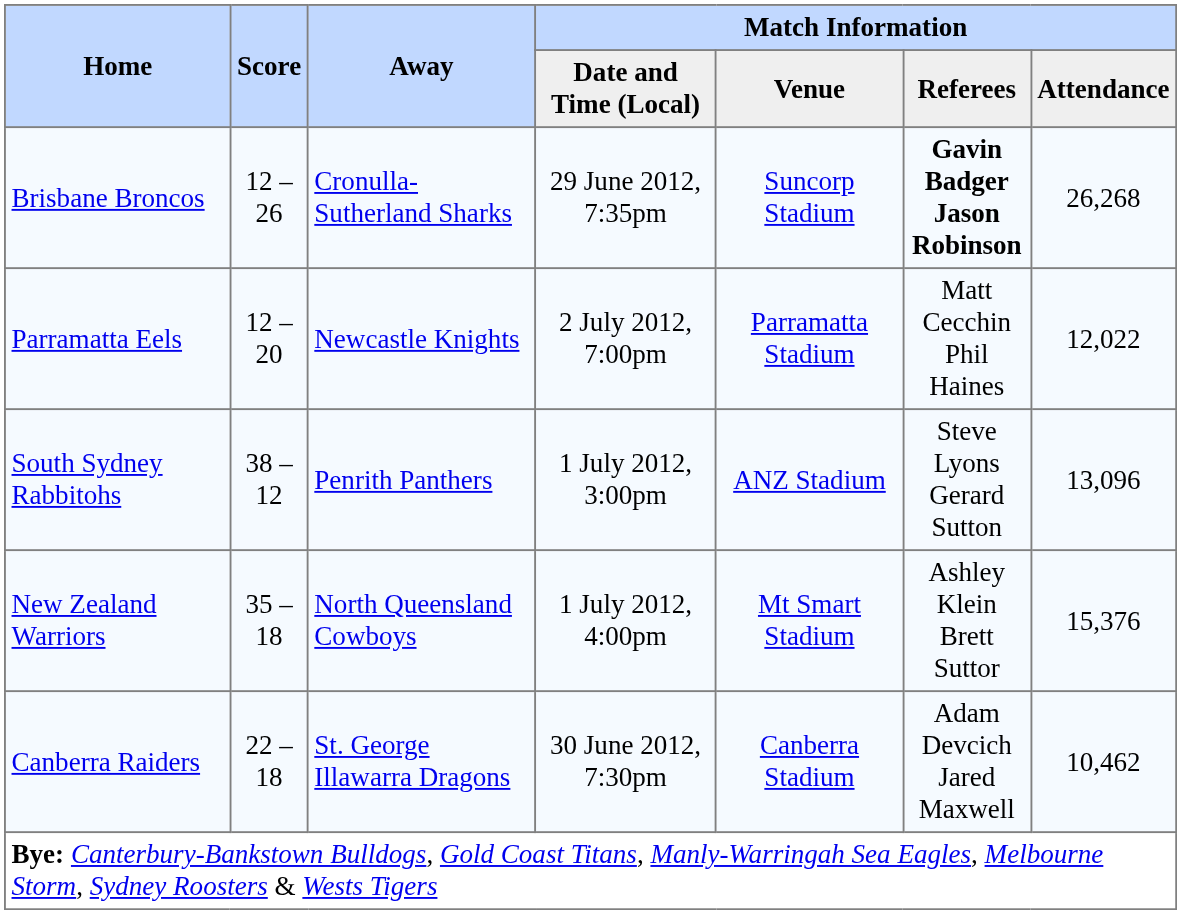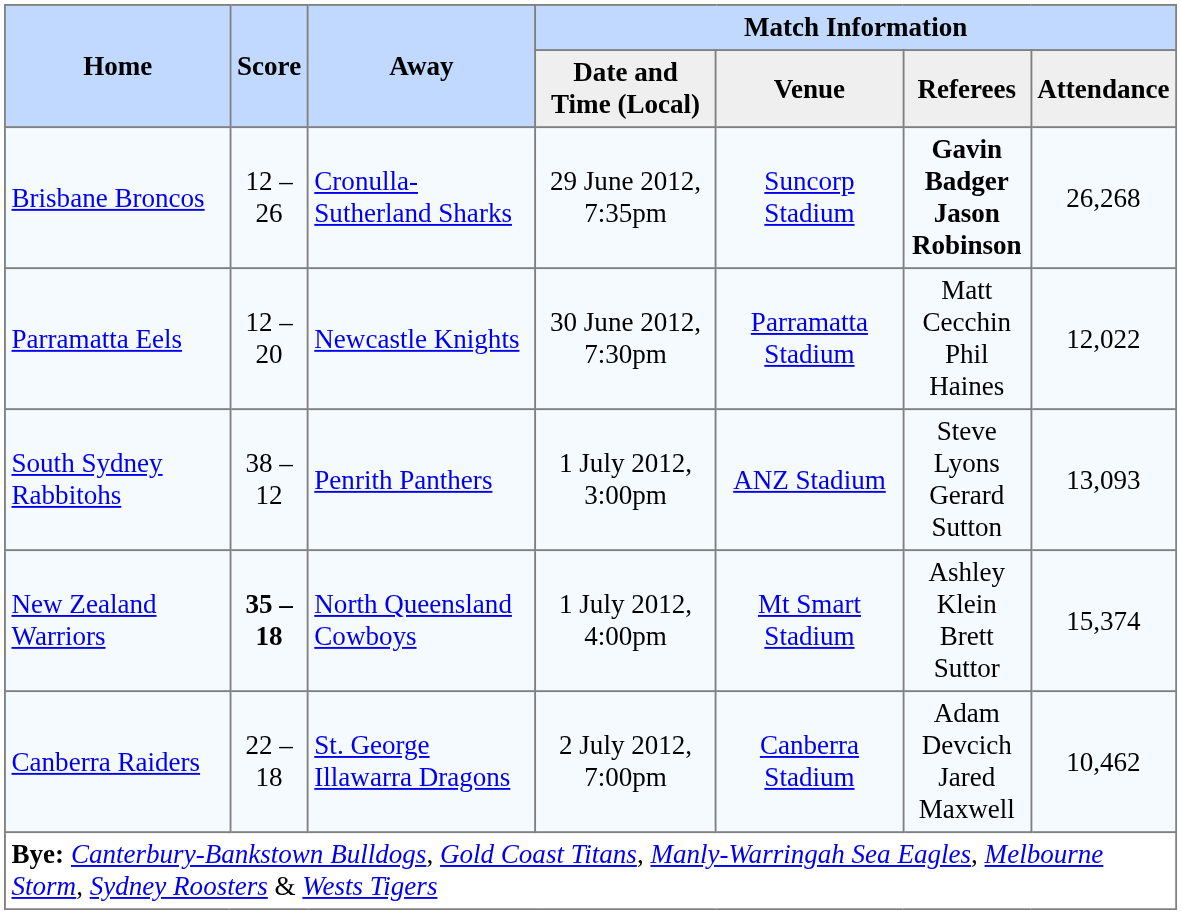Parramatta Eels | Match Information / Date and Time (Local): 2 July 2012, 7:00pm -> 30 June 2012, 7:30pm
South Sydney Rabbitohs | Match Information / Attendance: 13,096 -> 13,093
New Zealand Warriors | Score: normal -> bold
New Zealand Warriors | Match Information / Attendance: 15,376 -> 15,374
Canberra Raiders | Match Information / Date and Time (Local): 30 June 2012, 7:30pm -> 2 July 2012, 7:00pm
